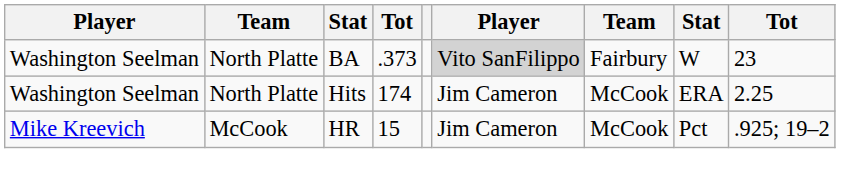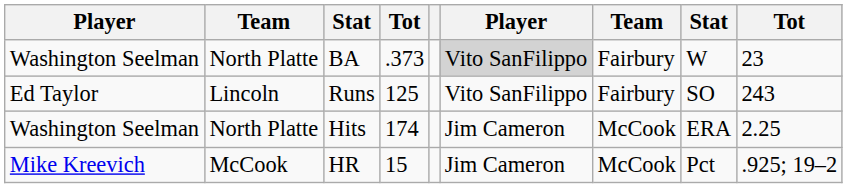+ row: Ed Taylor | Lincoln | Runs | 125 | Vito SanFilippo | Fairbury | SO | 243
